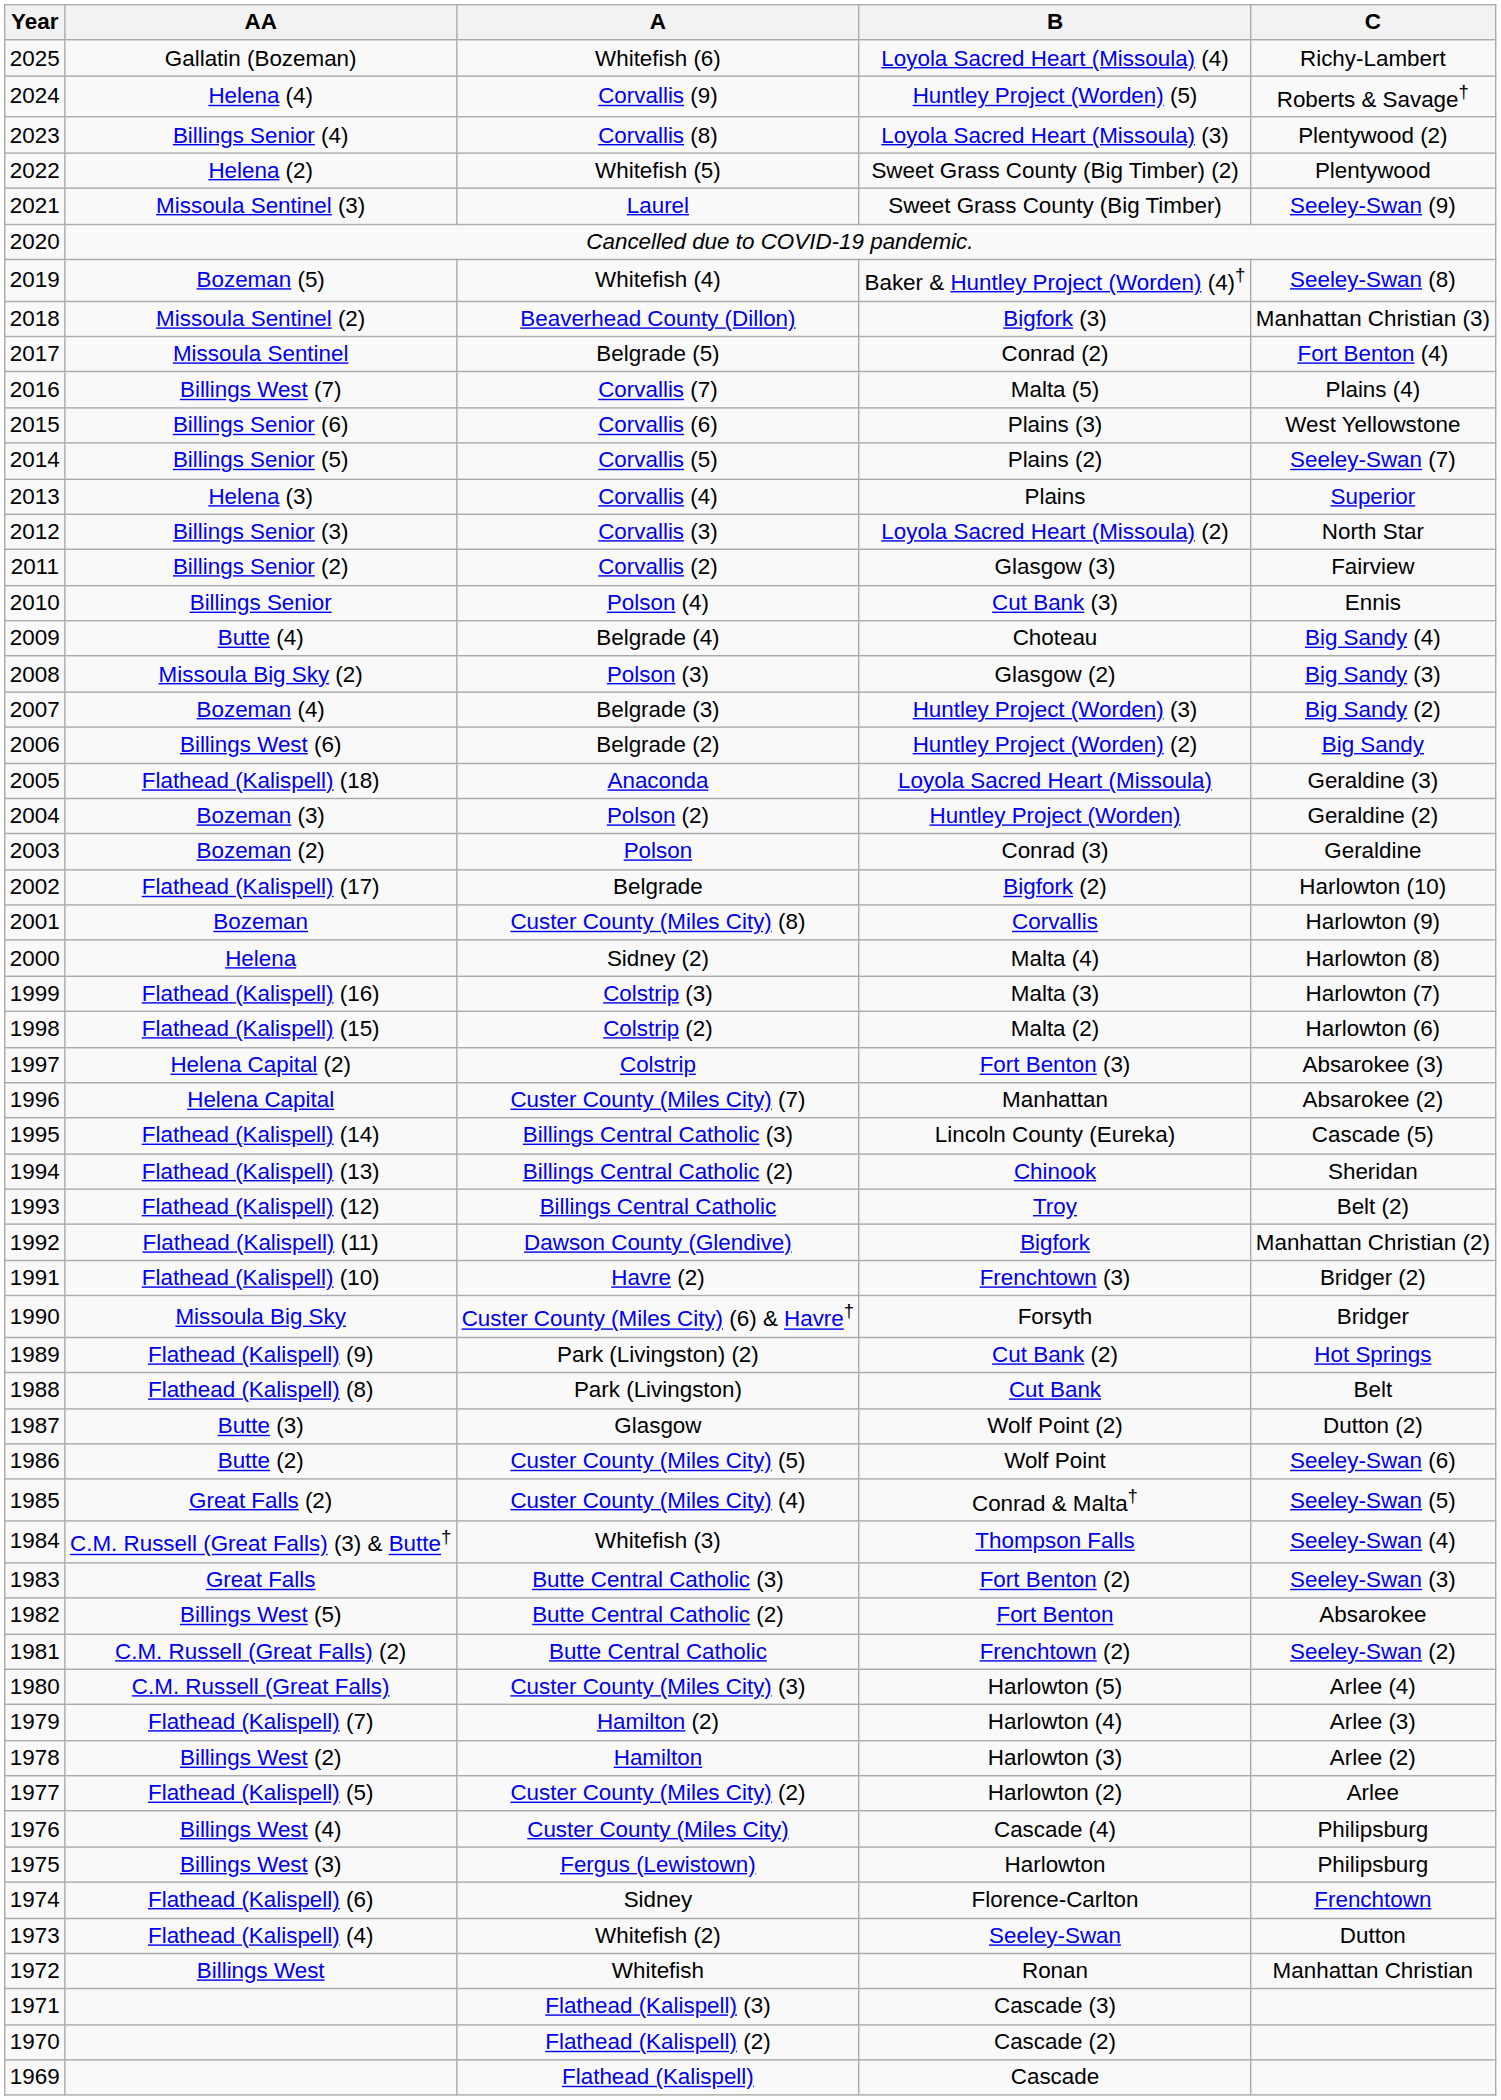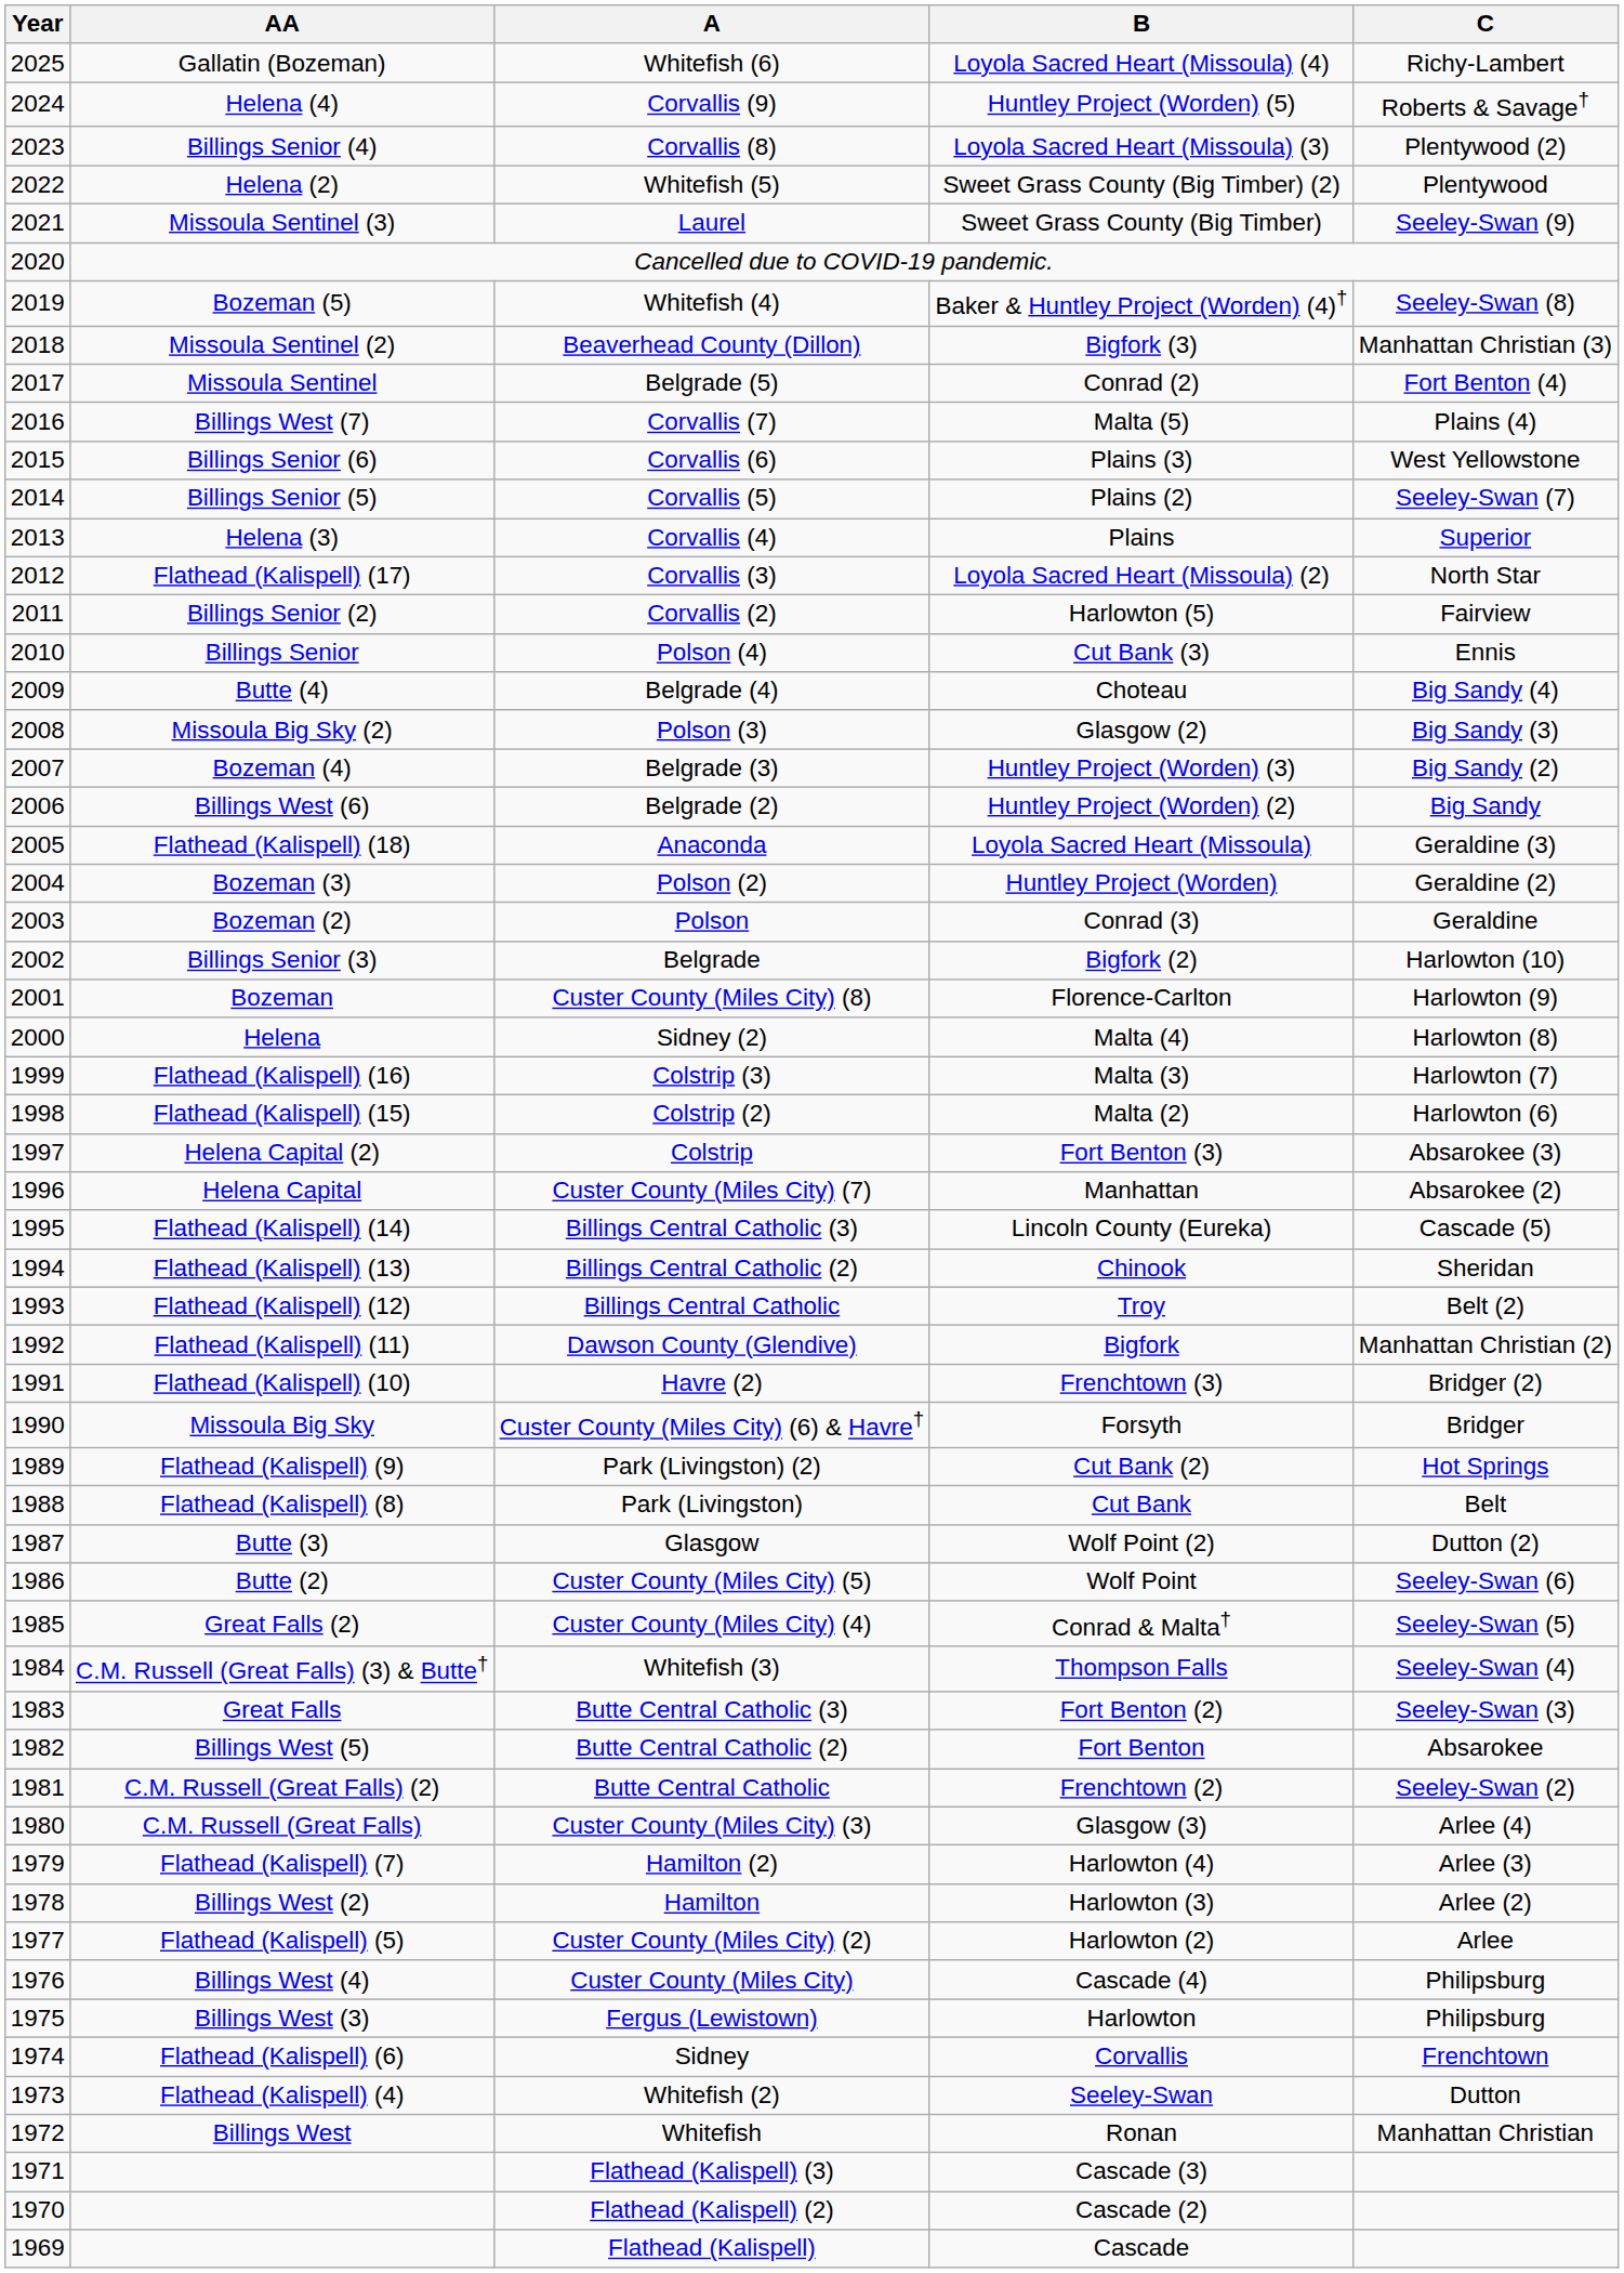Corvallis (3) | AA: Billings Senior (3) -> Flathead (Kalispell) (17)
Corvallis (2) | B: Glasgow (3) -> Harlowton (5)
Belgrade | AA: Flathead (Kalispell) (17) -> Billings Senior (3)
Custer County (Miles City) (8) | B: Corvallis -> Florence-Carlton
Custer County (Miles City) (3) | B: Harlowton (5) -> Glasgow (3)
Sidney | B: Florence-Carlton -> Corvallis
